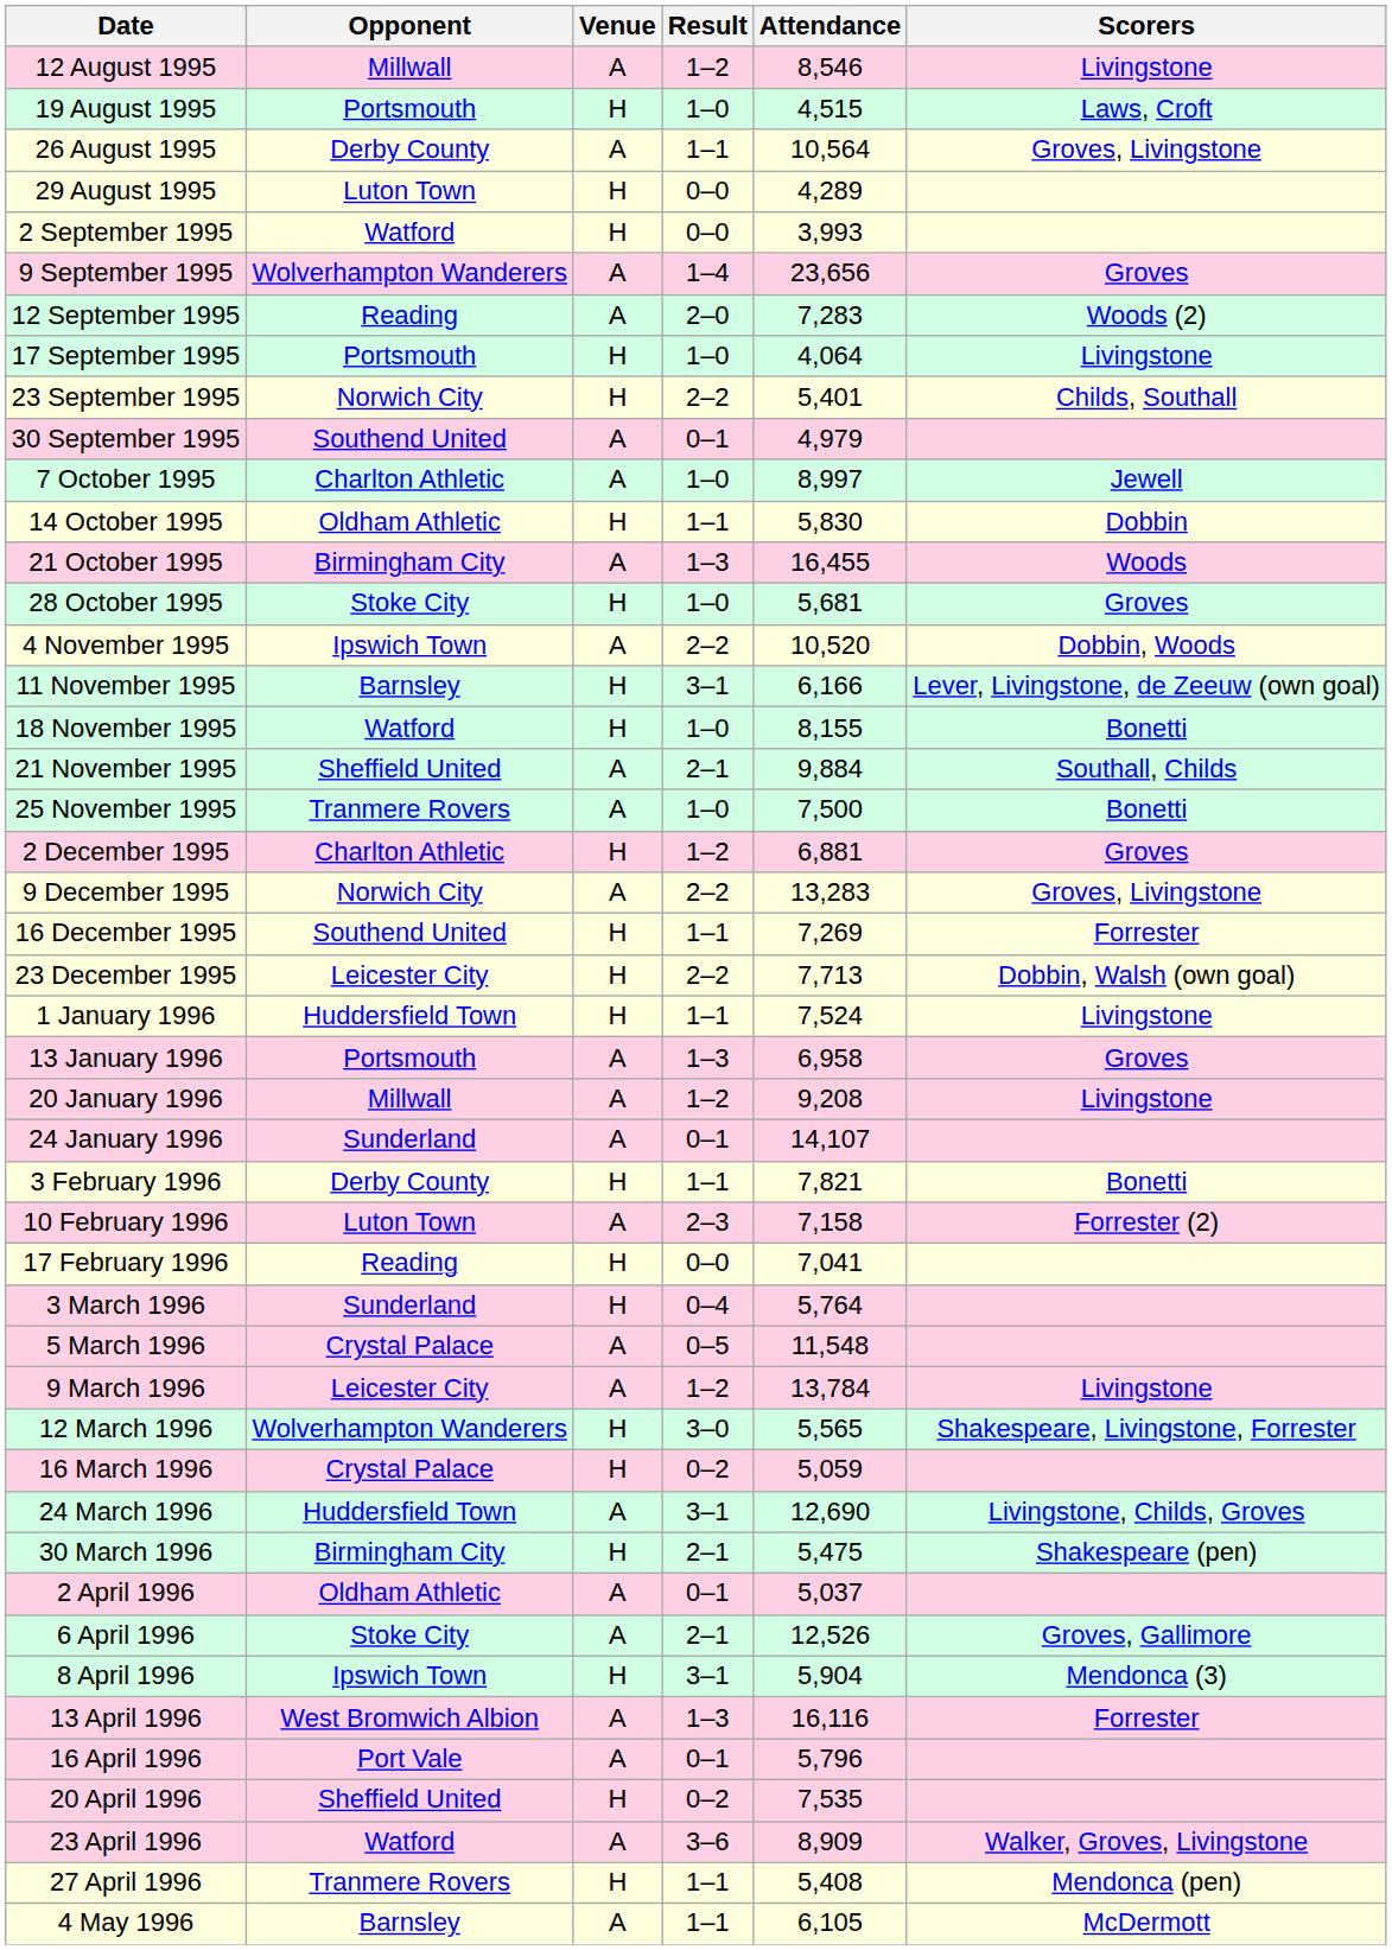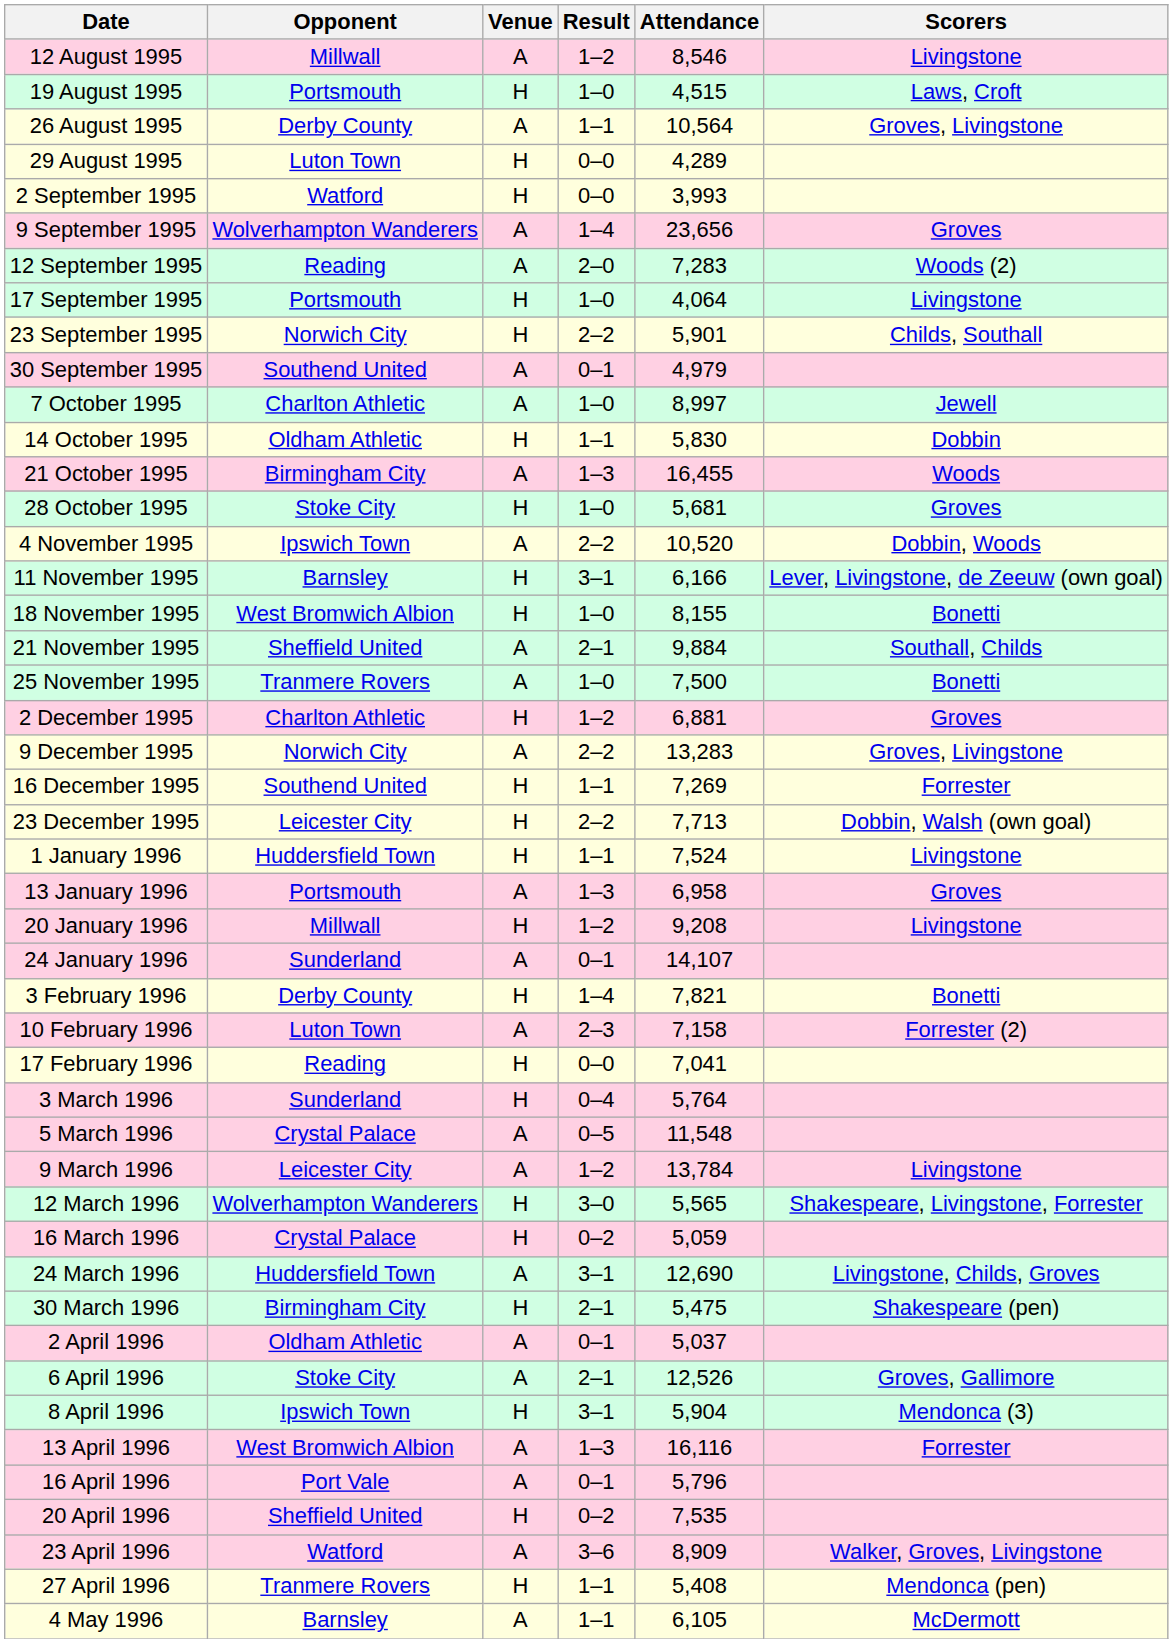23 September 1995 | Attendance: 5,401 -> 5,901
18 November 1995 | Opponent: Watford -> West Bromwich Albion
20 January 1996 | Venue: A -> H
3 February 1996 | Result: 1–1 -> 1–4
